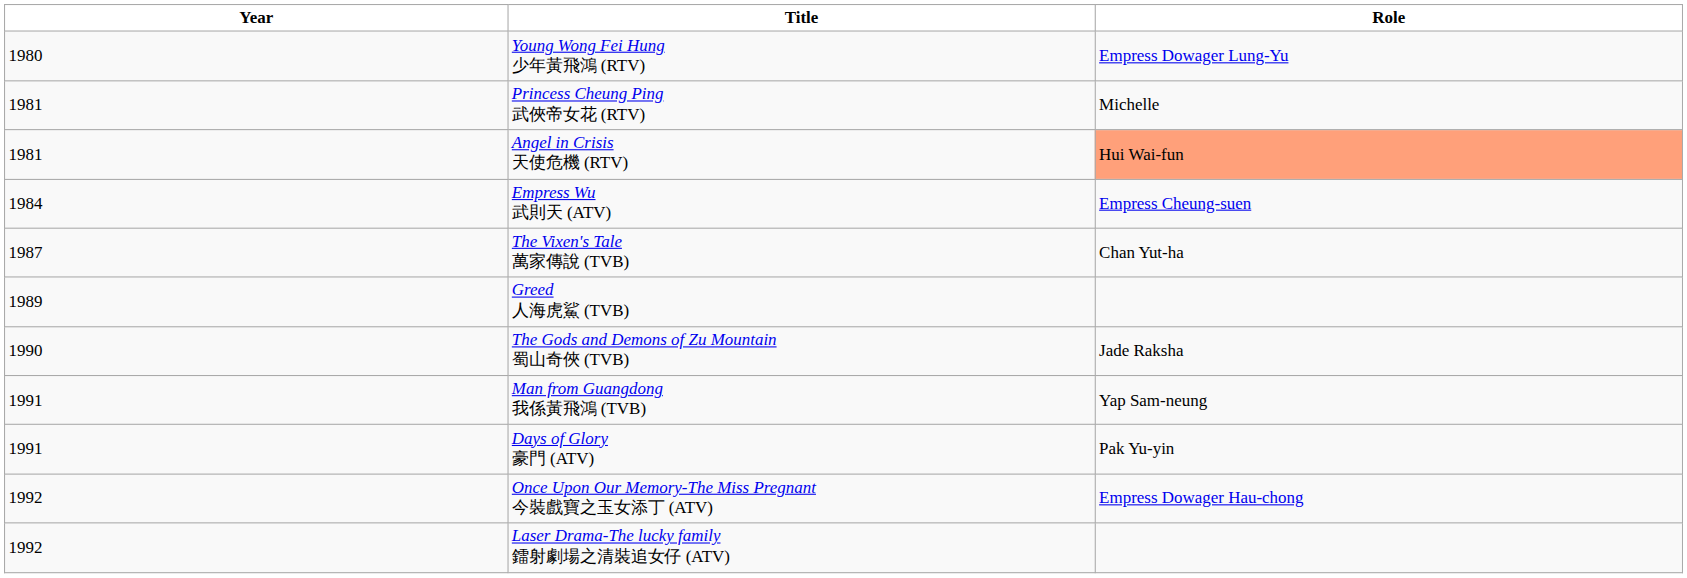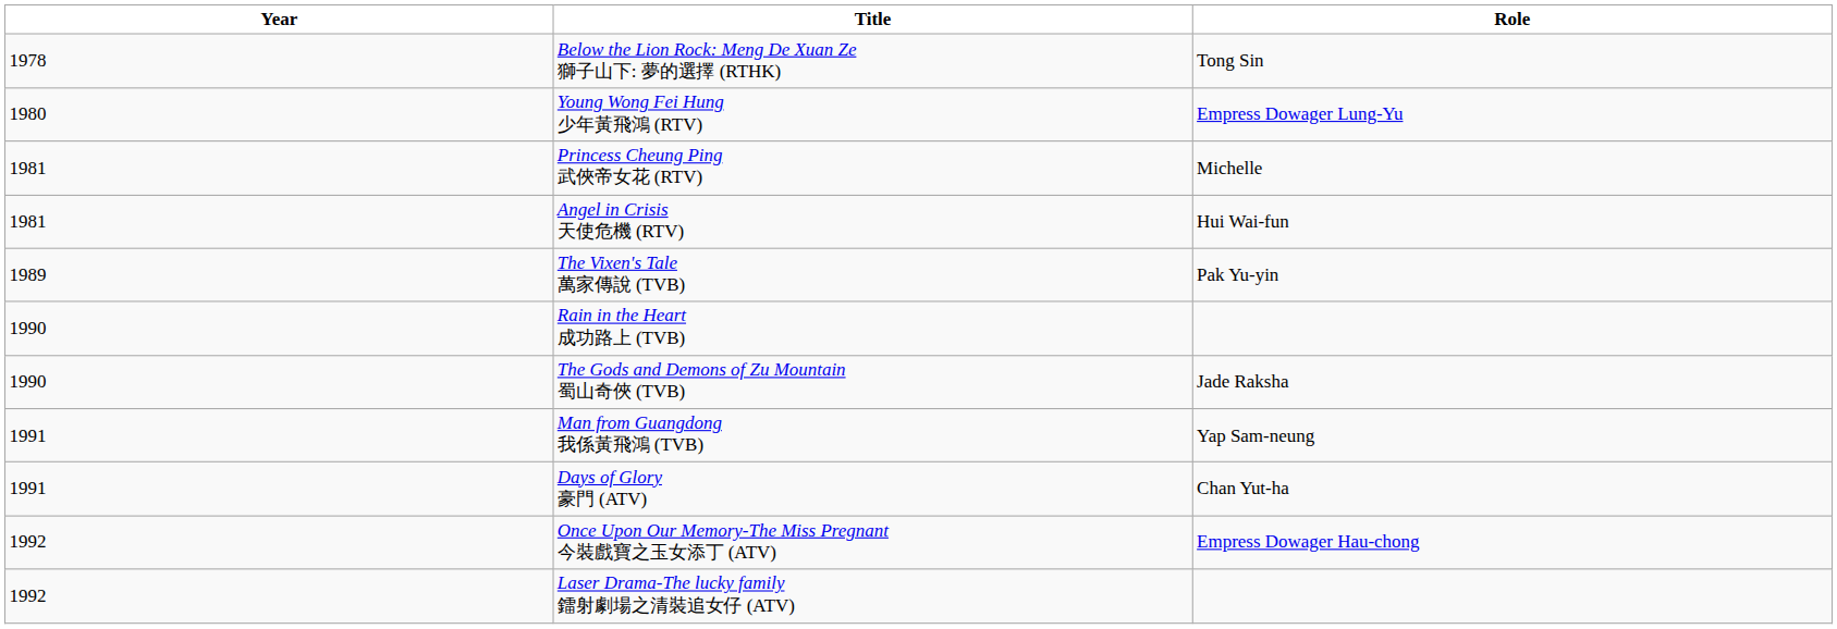+ row: 1978 | Below the Lion Rock: Meng De Xuan Ze 獅子山下: 夢的選擇 (RTHK) | Tong Sin
Angel in Crisis 天使危機 (RTV) | Role: lightsalmon background -> no background
- row: 1984 | Empress Wu 武則天 (ATV) | Empress Cheung-suen
The Vixen's Tale 萬家傳說 (TVB) | Year: 1987 -> 1989
The Vixen's Tale 萬家傳說 (TVB) | Role: Chan Yut-ha -> Pak Yu-yin
- row: 1989 | Greed 人海虎鯊 (TVB)
+ row: 1990 | Rain in the Heart 成功路上 (TVB)
Days of Glory 豪門 (ATV) | Role: Pak Yu-yin -> Chan Yut-ha
